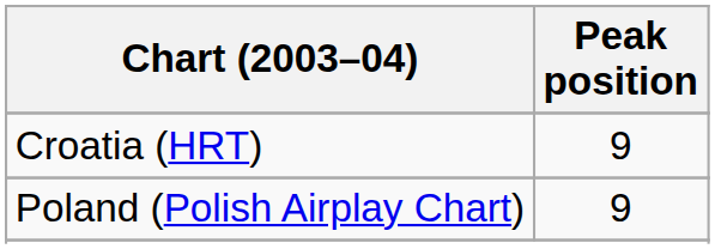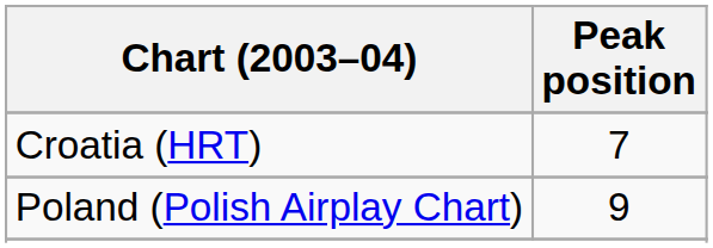Croatia (HRT) | Peak position: 9 -> 7
